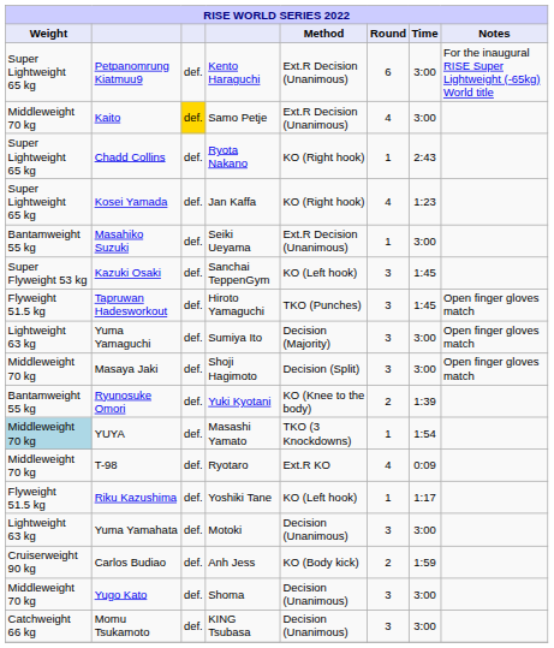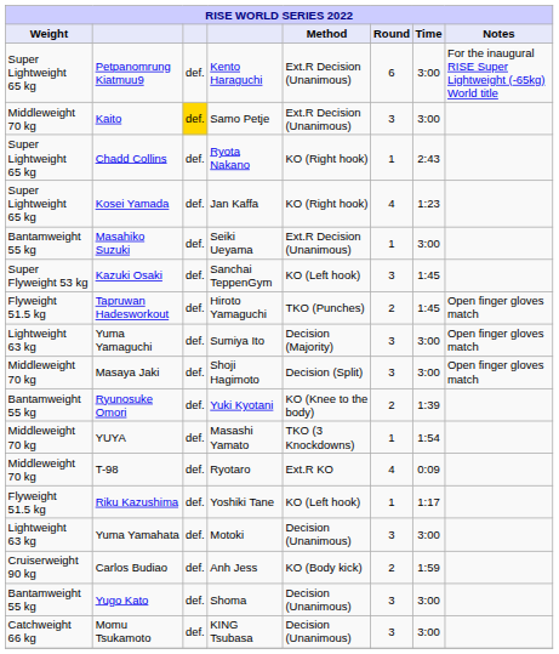Kaito | Round: 4 -> 3
Tapruwan Hadesworkout | Round: 3 -> 2
YUYA | Weight: lightblue background -> no background
Yugo Kato | Weight: Middleweight 70 kg -> Bantamweight 55 kg
